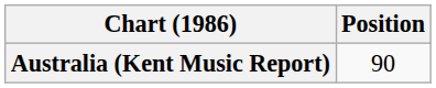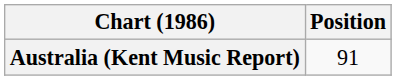Australia (Kent Music Report) | Position: 90 -> 91
